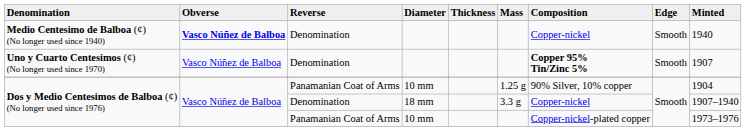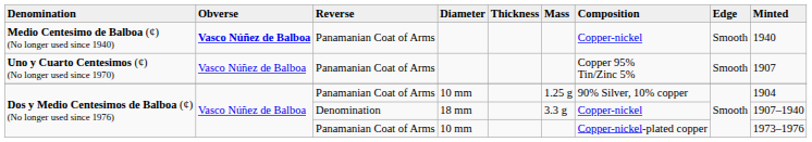Medio Centesimo de Balboa (¢) (No longer used since 1940) | Reverse: Denomination -> Panamanian Coat of Arms
Uno y Cuarto Centesimos (¢) (No longer used since 1970) | Reverse: Denomination -> Panamanian Coat of Arms
Uno y Cuarto Centesimos (¢) (No longer used since 1970) | Composition: bold -> normal
